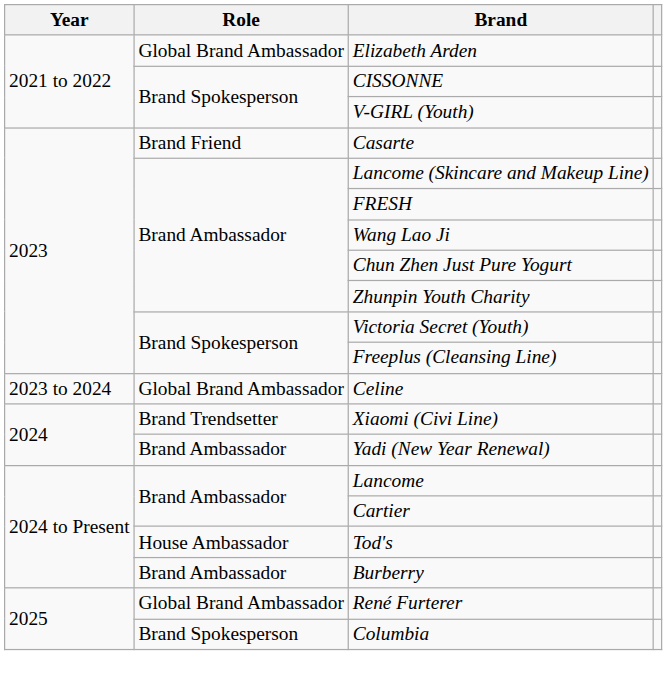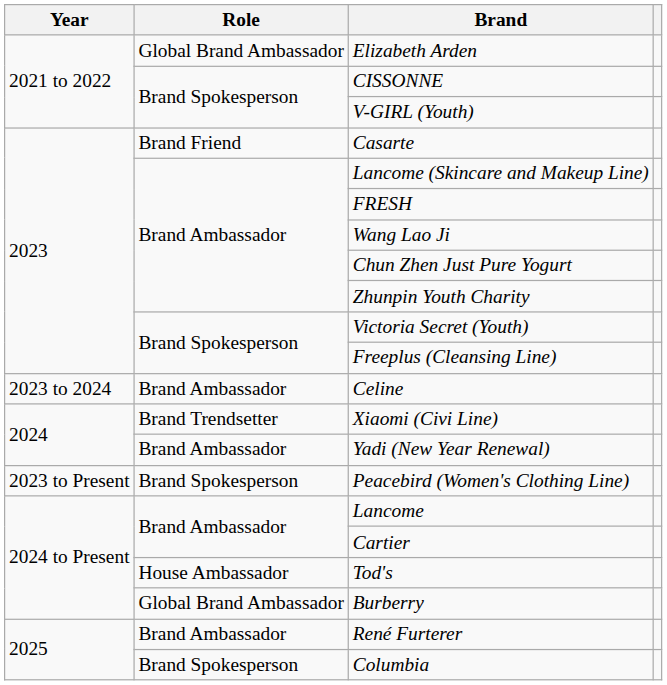Celine | Role: Global Brand Ambassador -> Brand Ambassador
+ row: 2023 to Present | Brand Spokesperson | Peacebird (Women's Clothing Line)
Burberry | Role: Brand Ambassador -> Global Brand Ambassador
René Furterer | Role: Global Brand Ambassador -> Brand Ambassador
